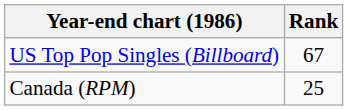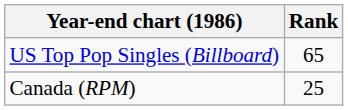US Top Pop Singles (Billboard) | Rank: 67 -> 65
